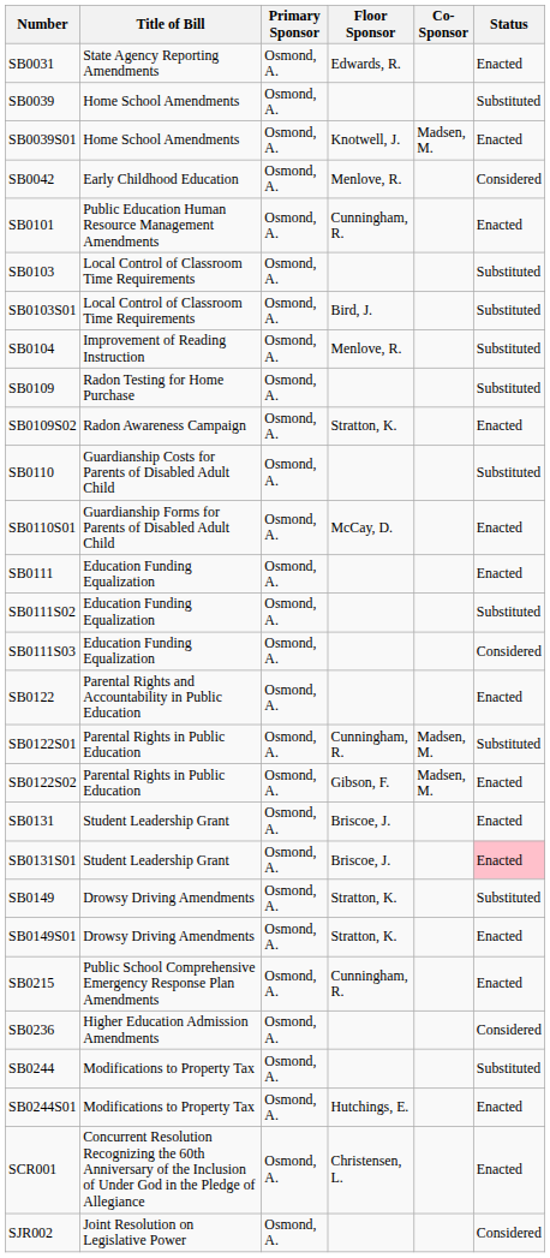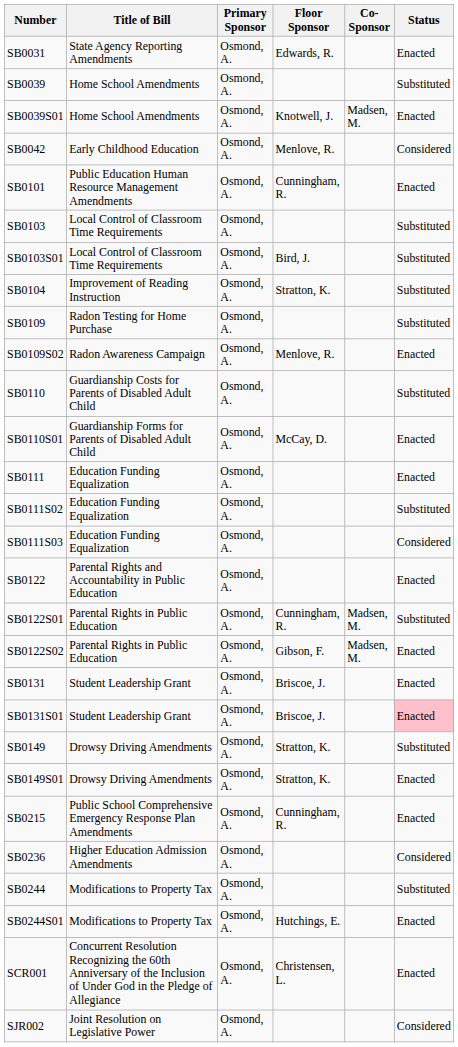SB0104 | Floor Sponsor: Menlove, R. -> Stratton, K.
SB0109S02 | Floor Sponsor: Stratton, K. -> Menlove, R.
